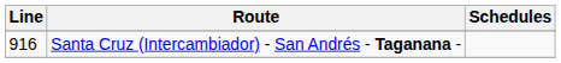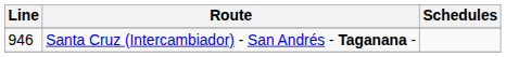Santa Cruz (Intercambiador) - San Andrés - Taganana - | Line: 916 -> 946
